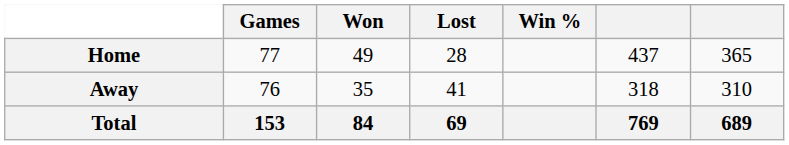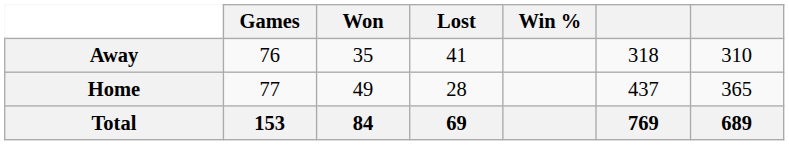rows swapped: Home <-> Away
